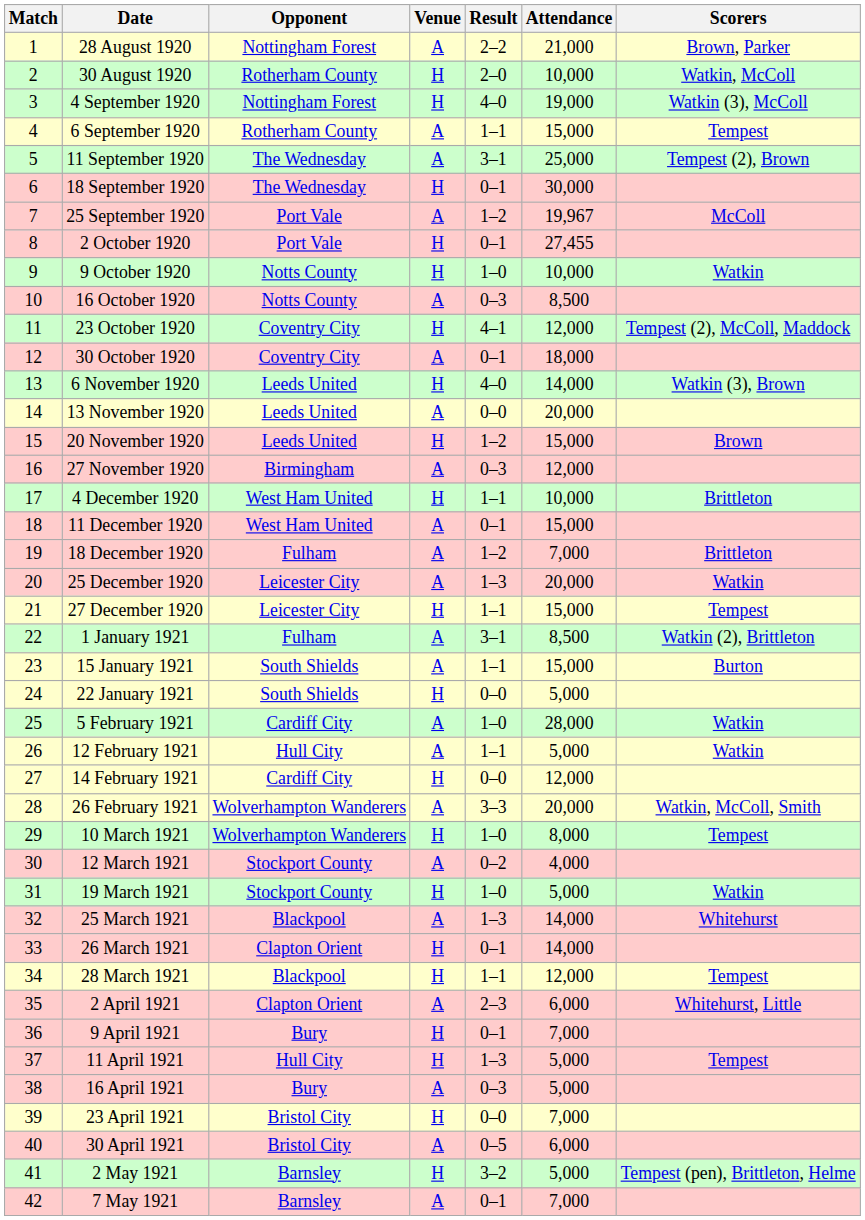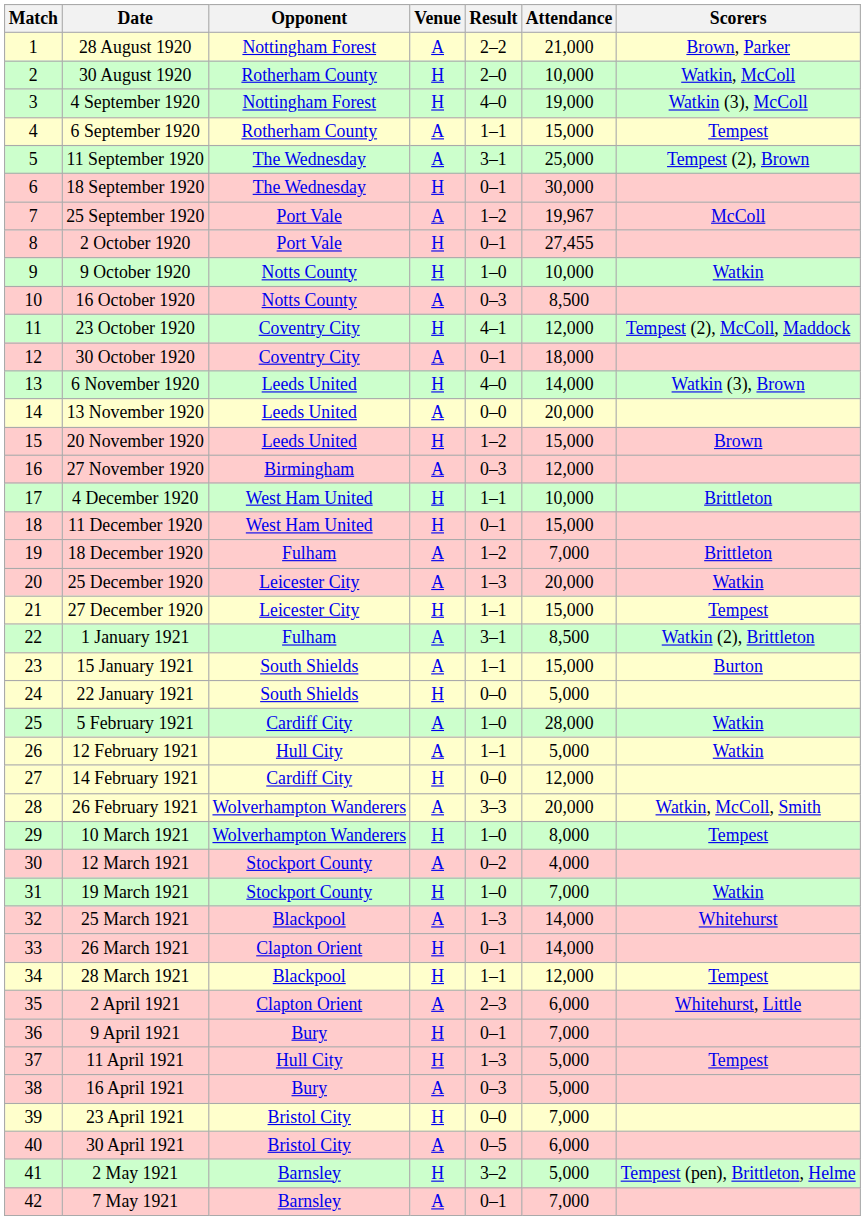11 December 1920 | Venue: A -> H
19 March 1921 | Attendance: 5,000 -> 7,000
